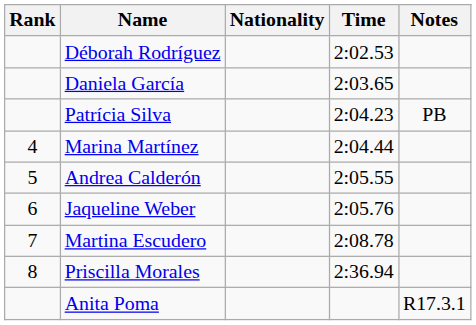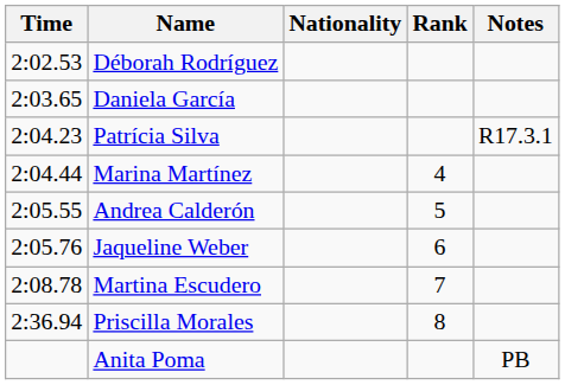columns swapped: Rank <-> Time
Patrícia Silva | Notes: PB -> R17.3.1
Anita Poma | Notes: R17.3.1 -> PB
